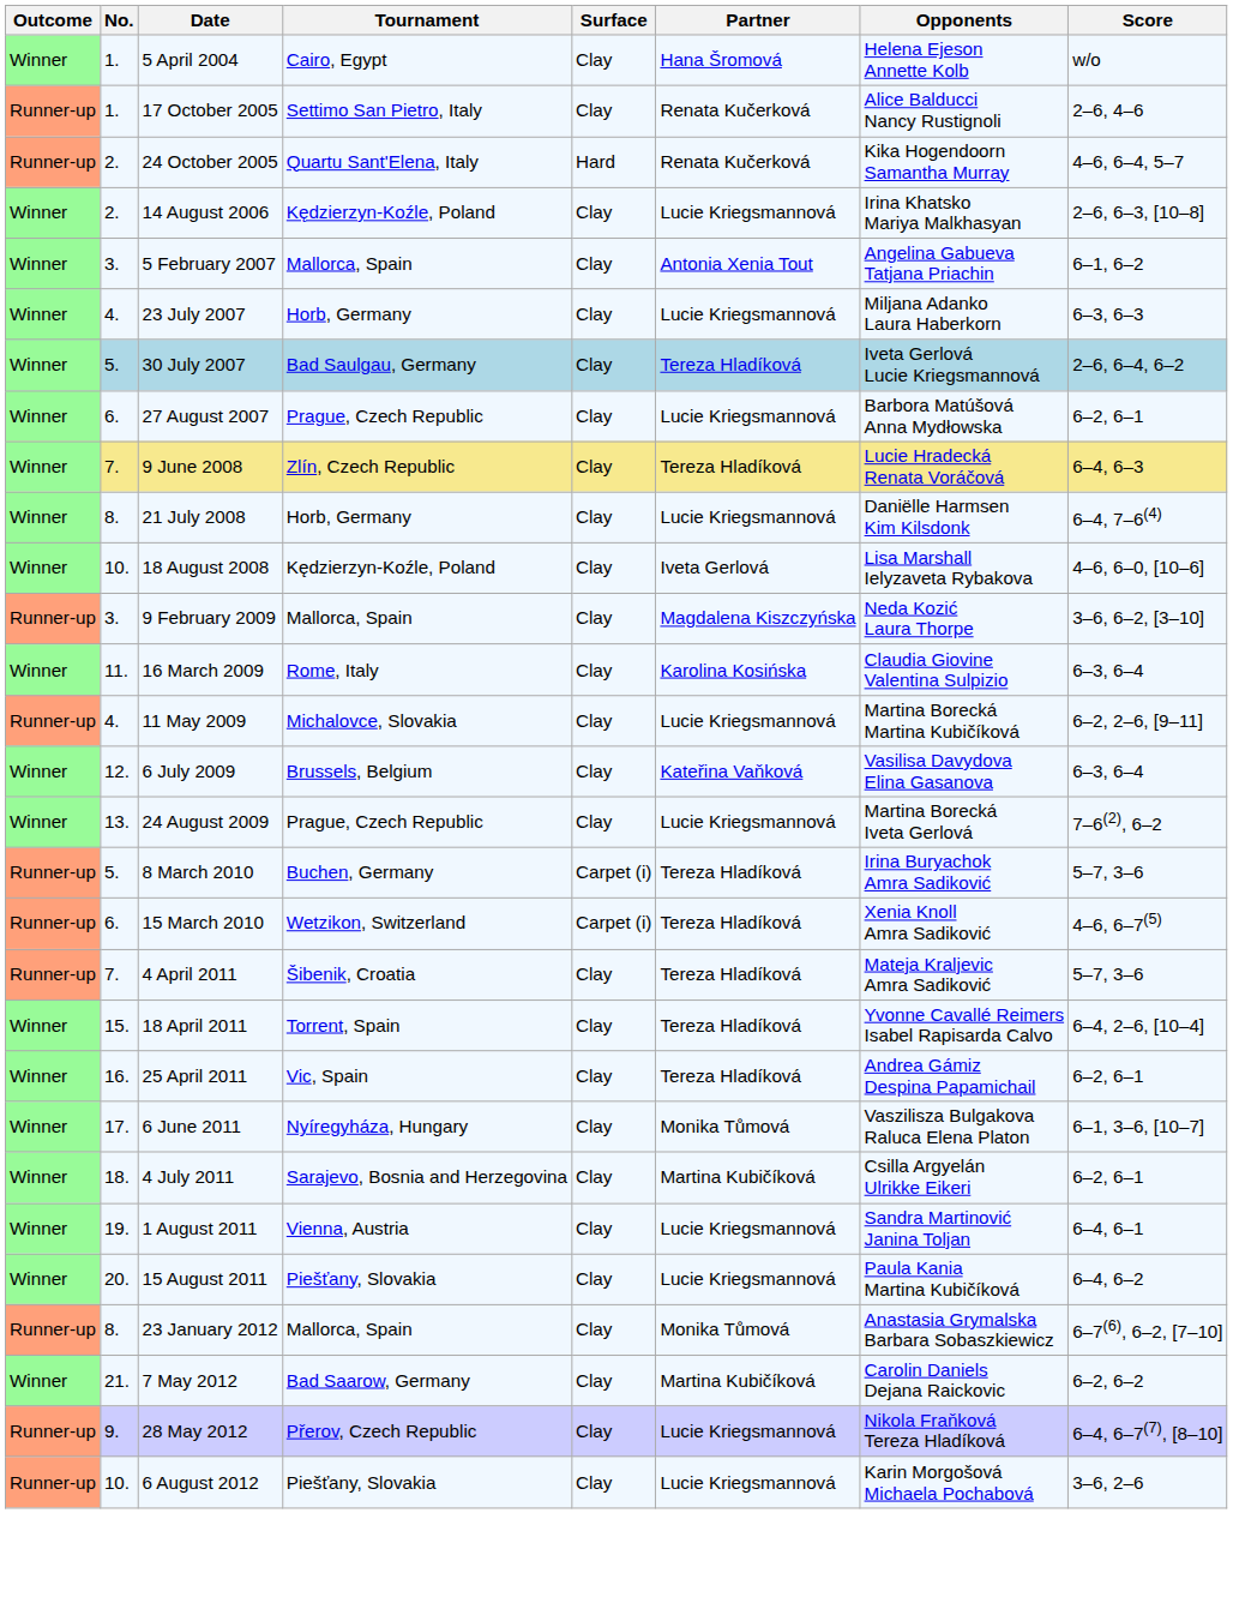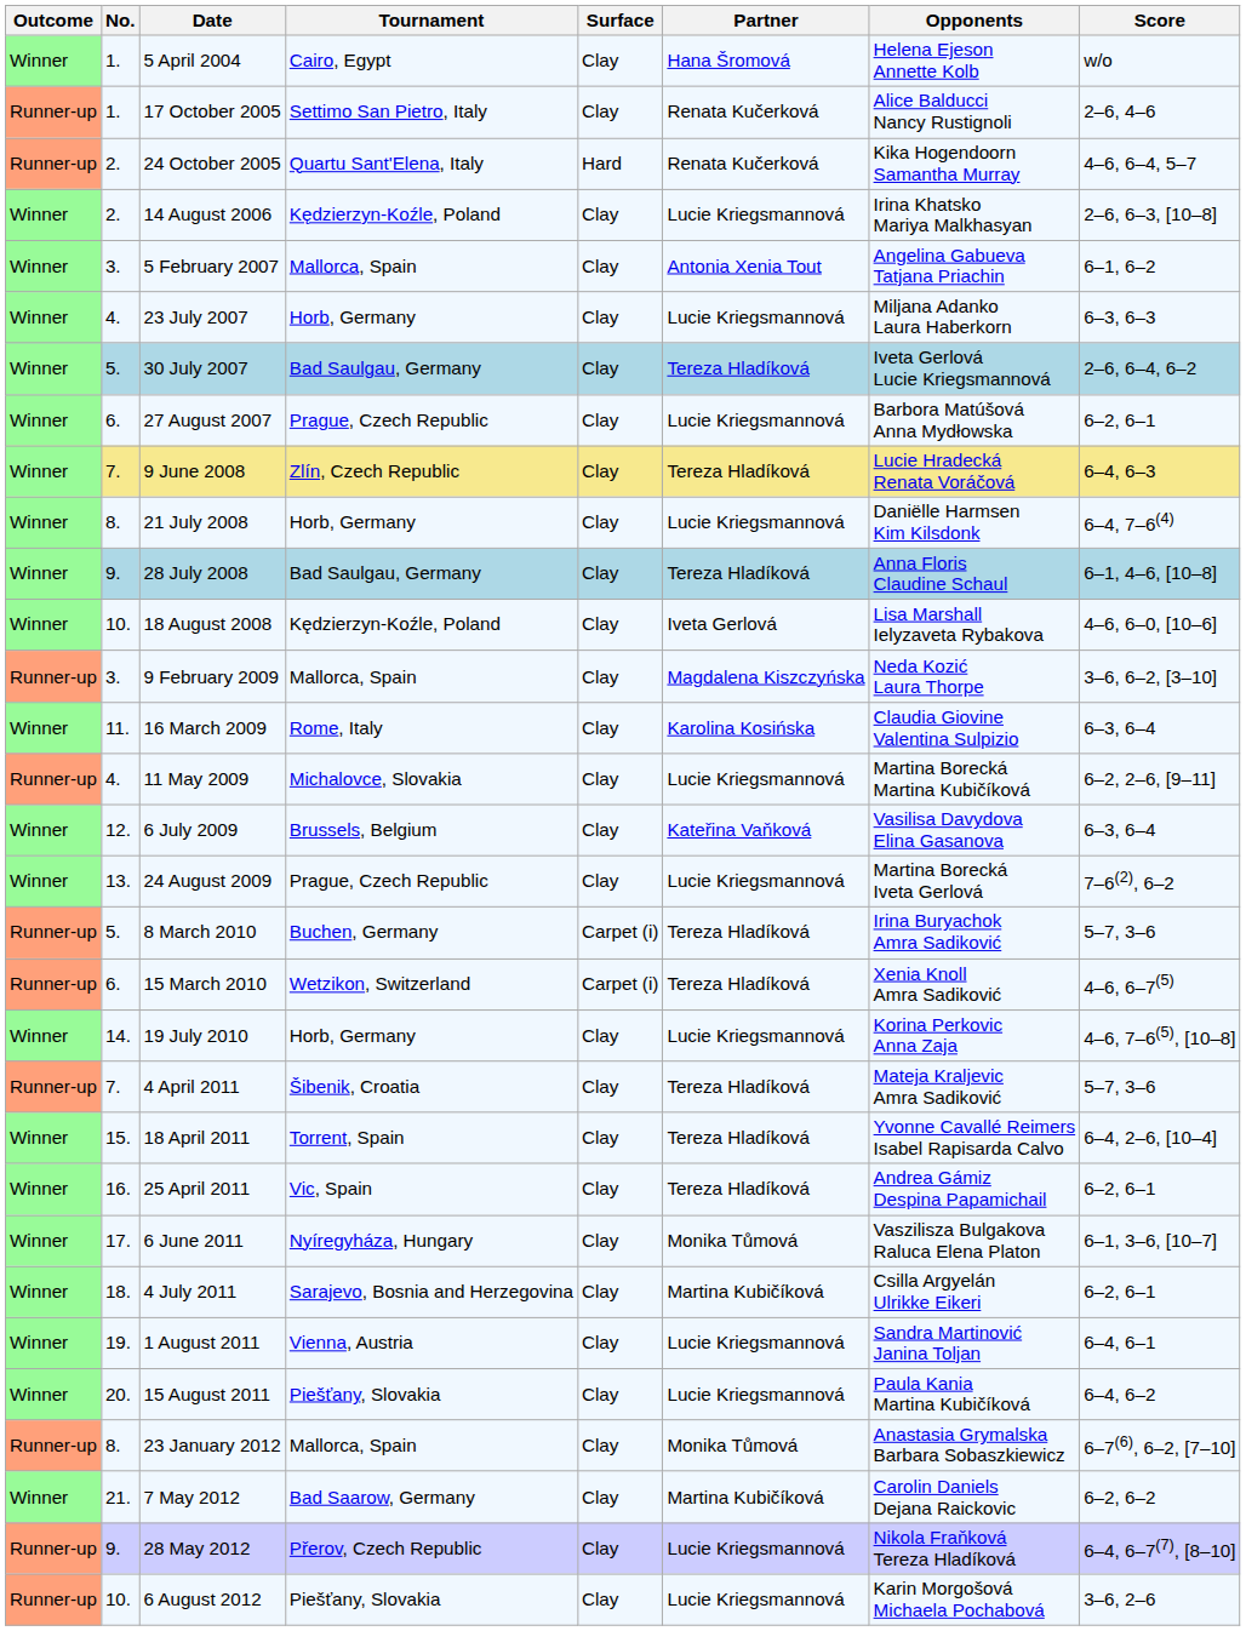+ row: Winner | 9. | 28 July 2008 | Bad Saulgau, Germany | Clay | Tereza Hladíková | Anna Floris Claudine Schaul | 6–1, 4–6, [10–8]
+ row: Winner | 14. | 19 July 2010 | Horb, Germany | Clay | Lucie Kriegsmannová | Korina Perkovic Anna Zaja | 4–6, 7–6(5), [10–8]
